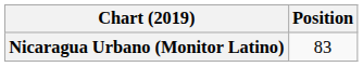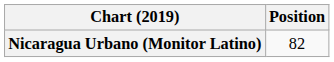Nicaragua Urbano (Monitor Latino) | Position: 83 -> 82
